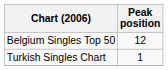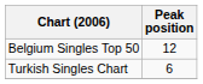Turkish Singles Chart | Peak position: 1 -> 6
